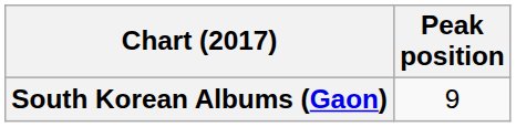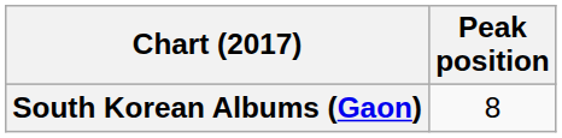South Korean Albums (Gaon) | Peak position: 9 -> 8
